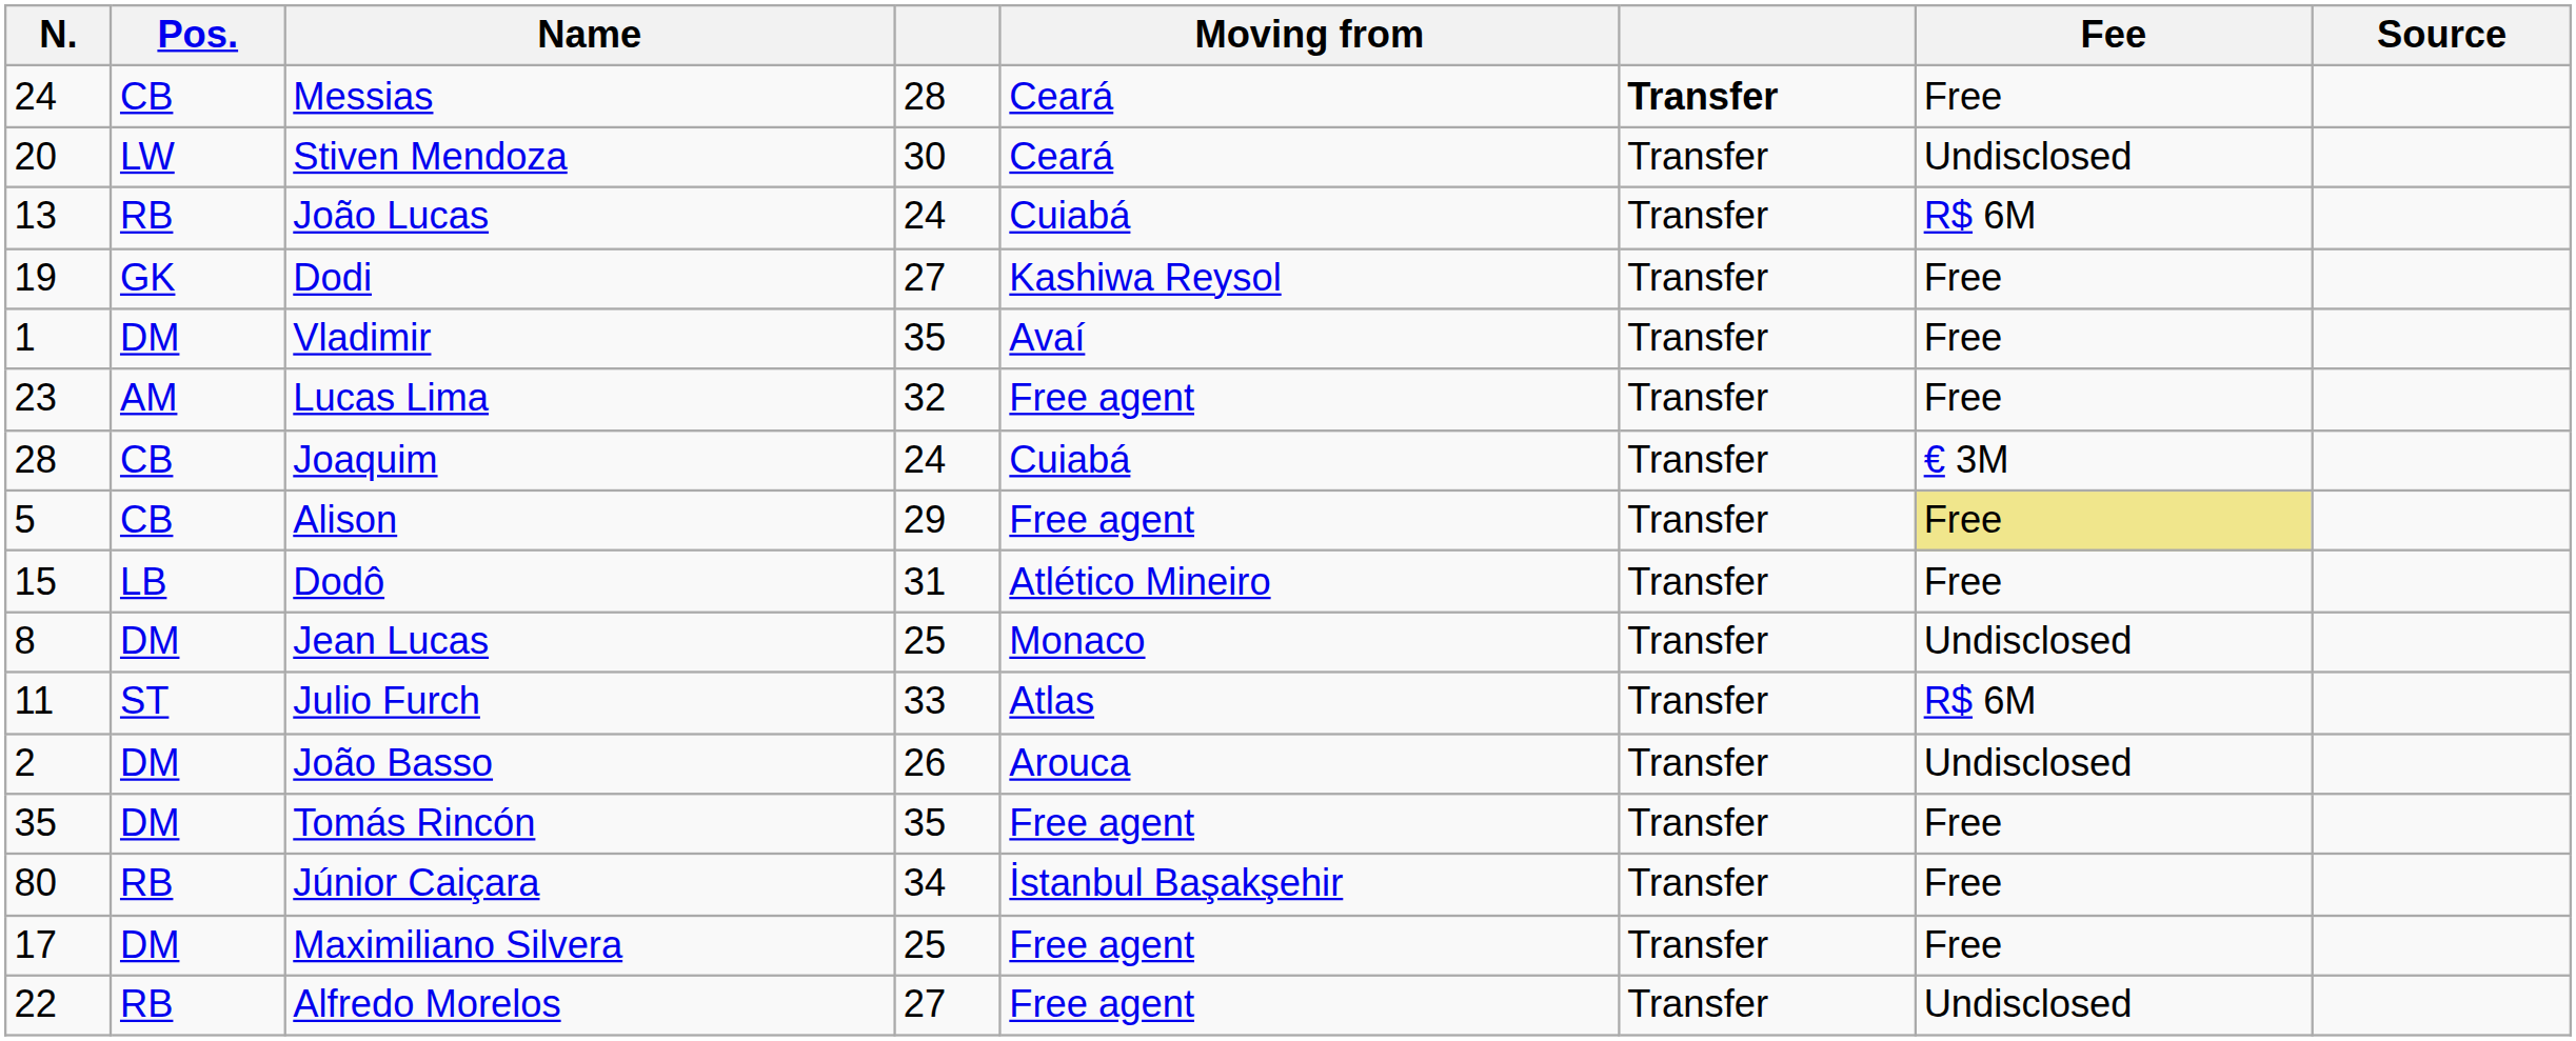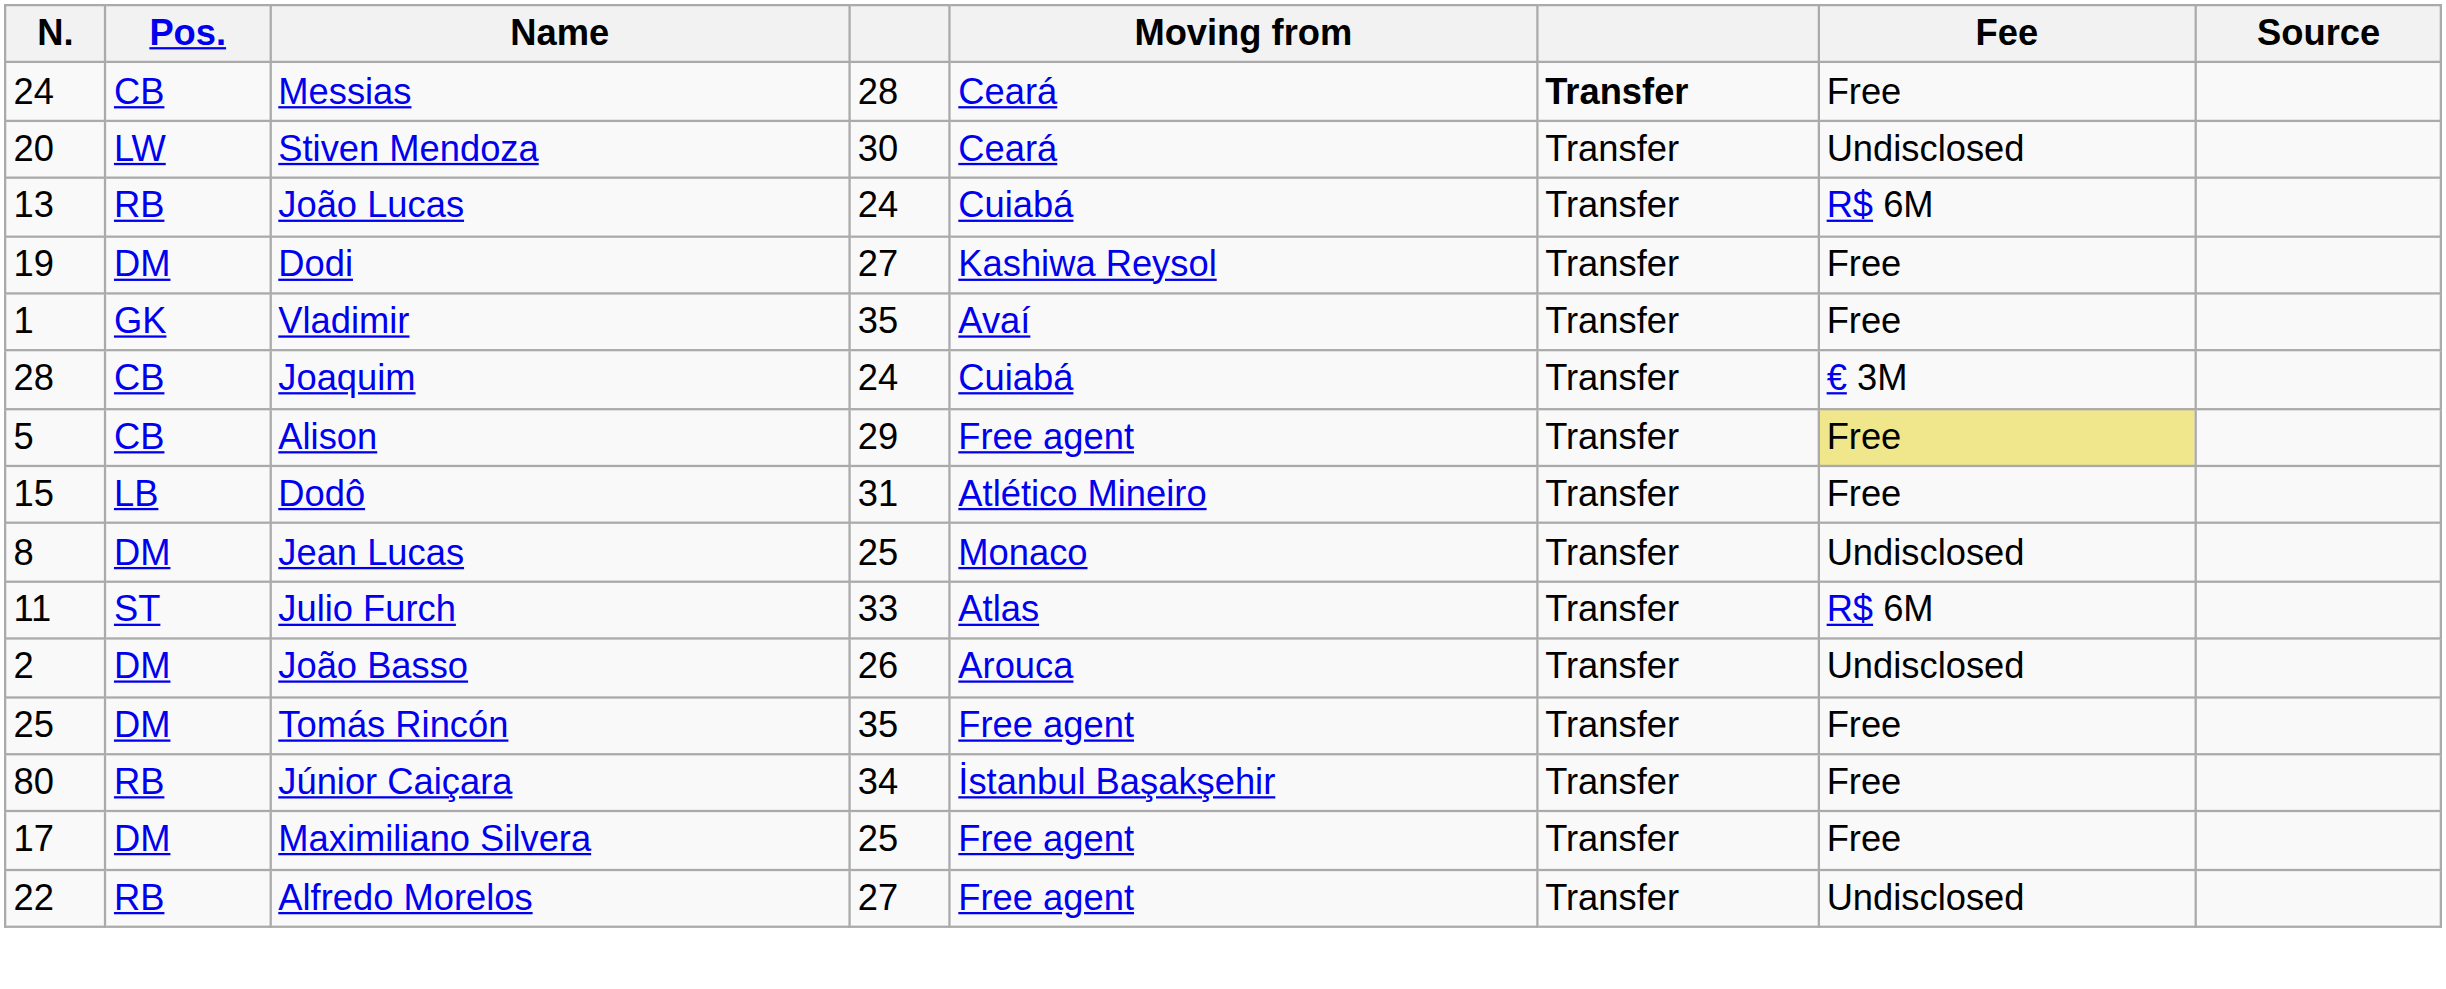Dodi | Pos.: GK -> DM
Vladimir | Pos.: DM -> GK
- row: 23 | AM | Lucas Lima | 32 | Free agent | Transfer | Free
Tomás Rincón | N.: 35 -> 25
